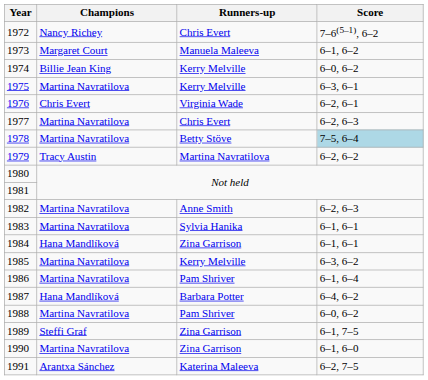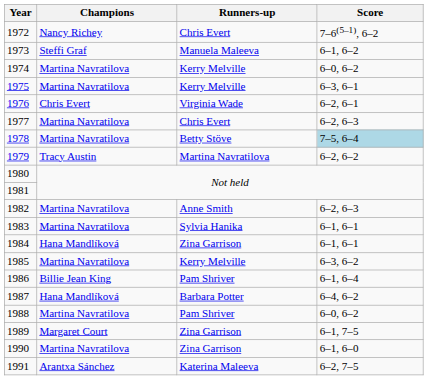1973 | Champions: Margaret Court -> Steffi Graf
1974 | Champions: Billie Jean King -> Martina Navratilova
1986 | Champions: Martina Navratilova -> Billie Jean King
1989 | Champions: Steffi Graf -> Margaret Court
